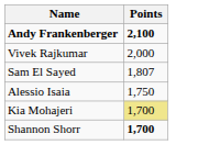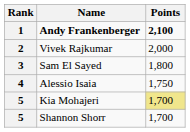+ column: Rank | 1 | 2 | 3 | 4 | 5 | 5
Sam El Sayed | Points: 1,807 -> 1,800
Shannon Shorr | Points: bold -> normal
